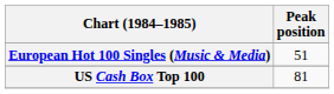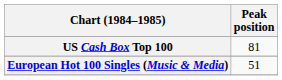rows swapped: European Hot 100 Singles (Music & Media) <-> US Cash Box Top 100
